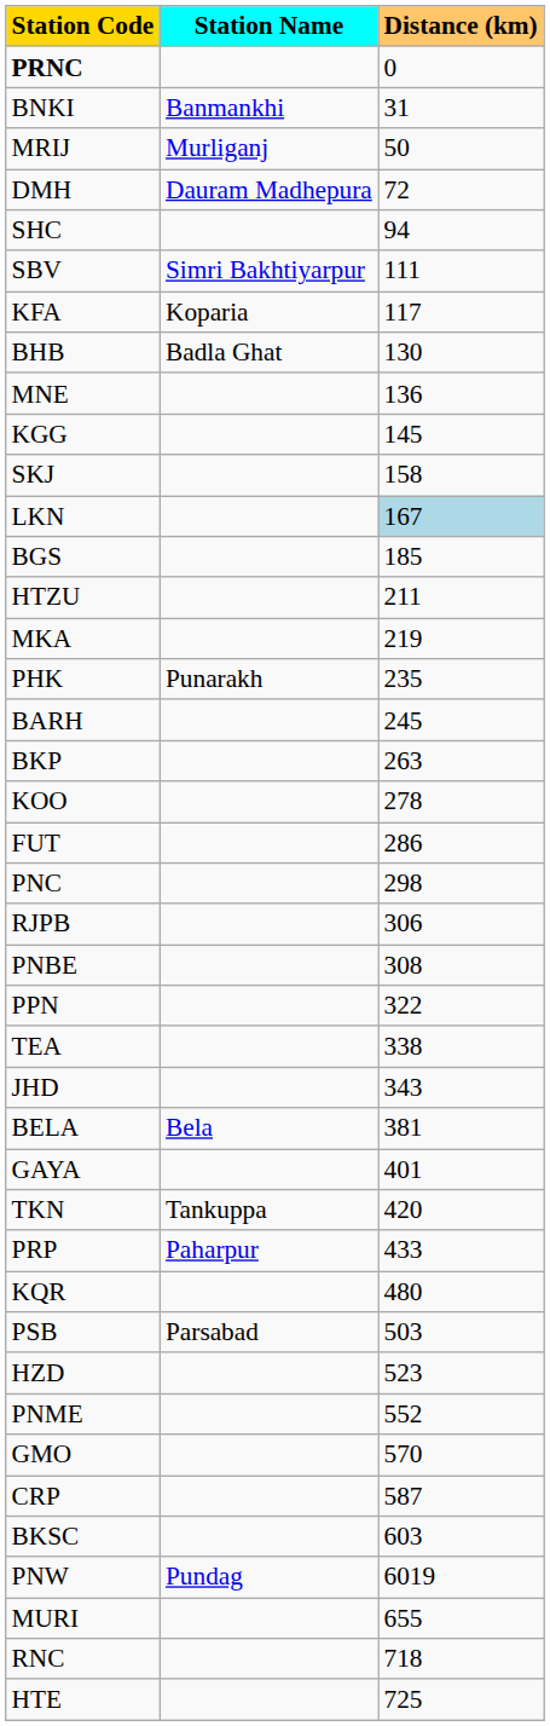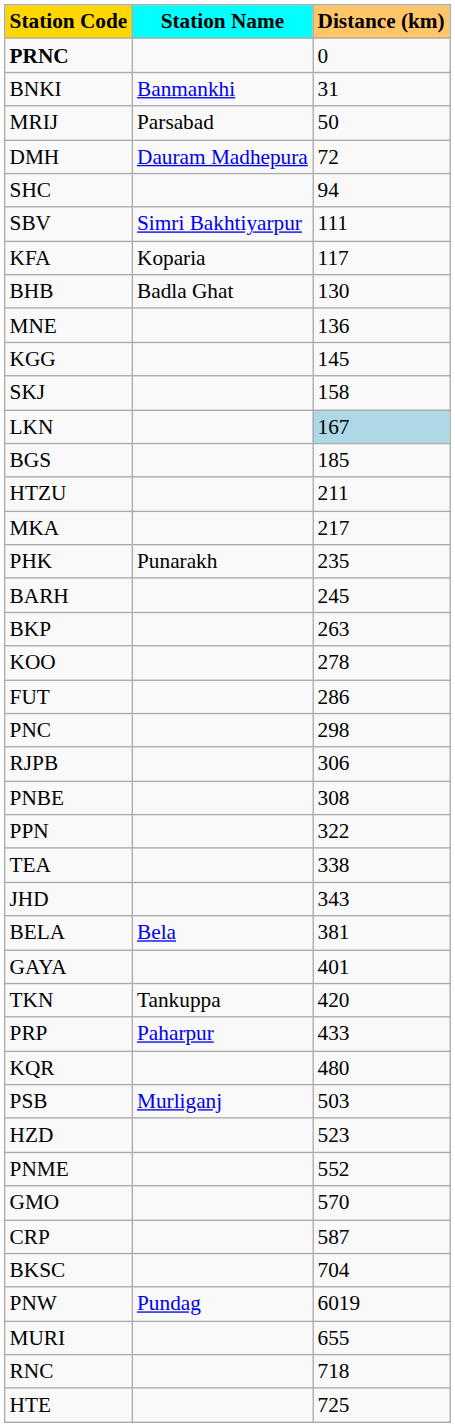MRIJ | Station Name: Murliganj -> Parsabad
MKA | Distance (km): 219 -> 217
PSB | Station Name: Parsabad -> Murliganj
BKSC | Distance (km): 603 -> 704
